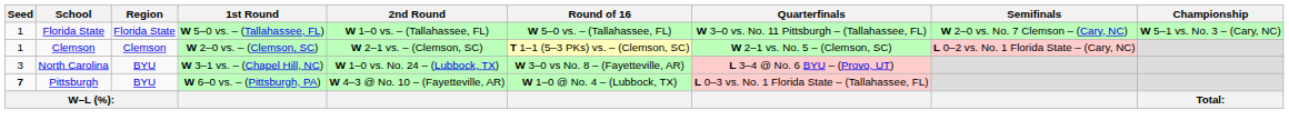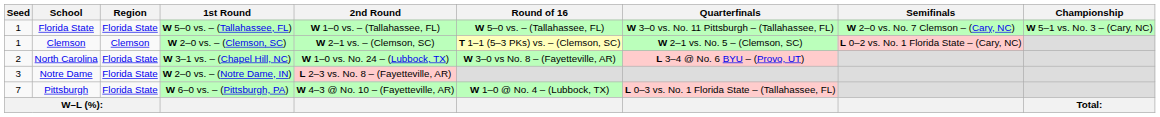North Carolina | Seed: 3 -> 2
North Carolina | Region: BYU -> Florida State
+ row: 3 | Notre Dame | Florida State | W 2–0 vs. – (Notre Dame, IN) | L 2–3 vs. No. 8 – (Fayetteville, AR)
Pittsburgh | Seed: bold -> normal
Pittsburgh | Region: BYU -> Florida State
